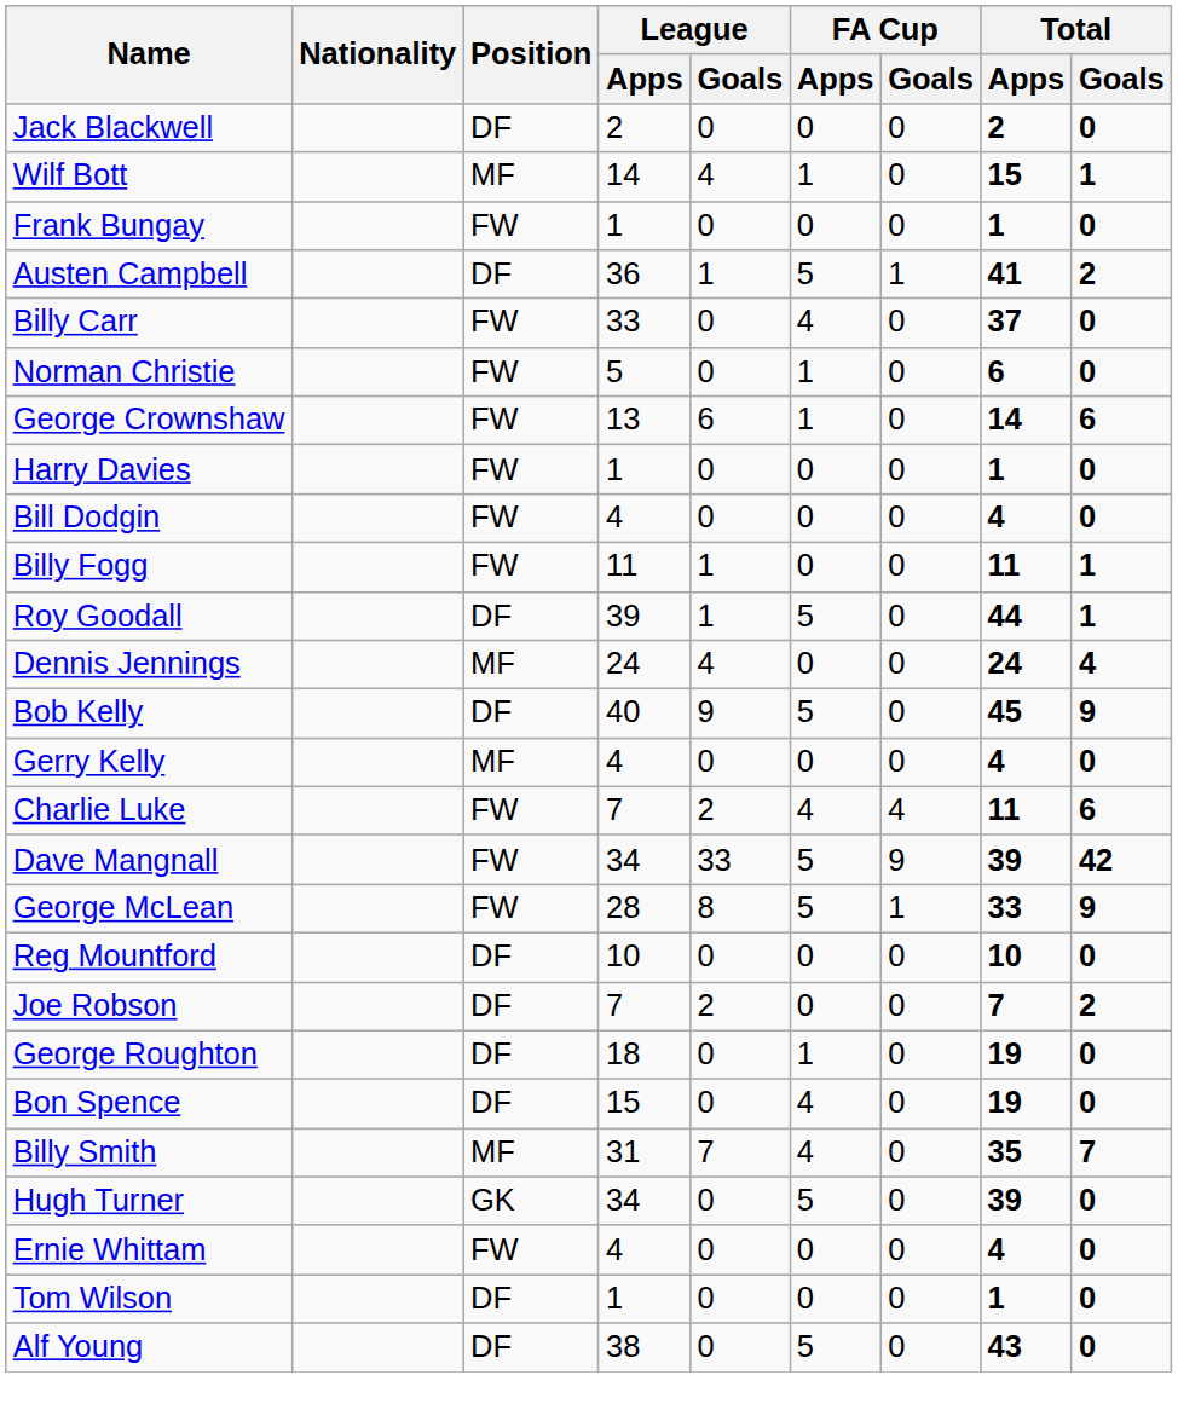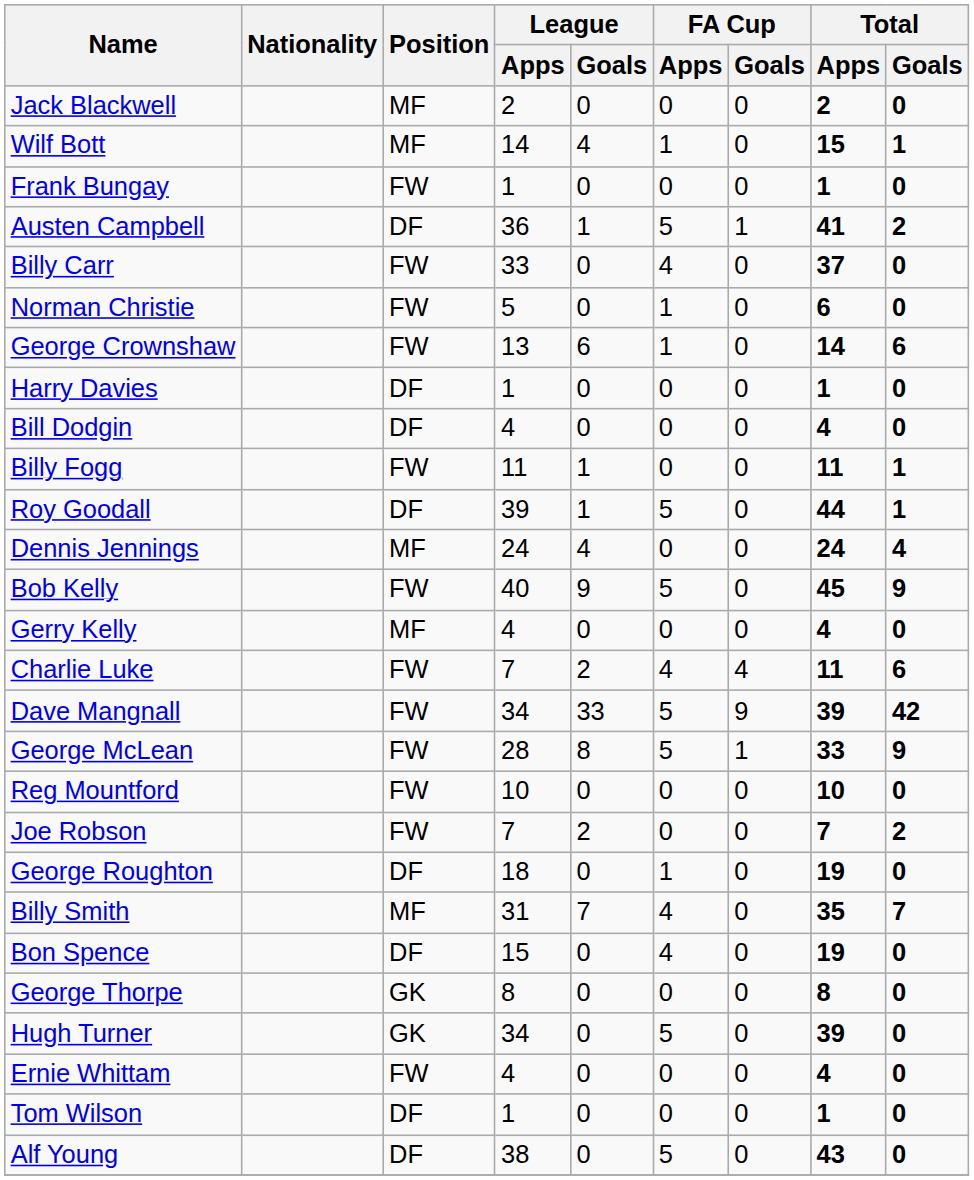Jack Blackwell | Position: DF -> MF
Harry Davies | Position: FW -> DF
Bill Dodgin | Position: FW -> DF
Bob Kelly | Position: DF -> FW
Reg Mountford | Position: DF -> FW
Joe Robson | Position: DF -> FW
rows swapped: Billy Smith <-> Bon Spence
+ row: George Thorpe | GK | 8 | 0 | 0 | 0 | 8 | 0
